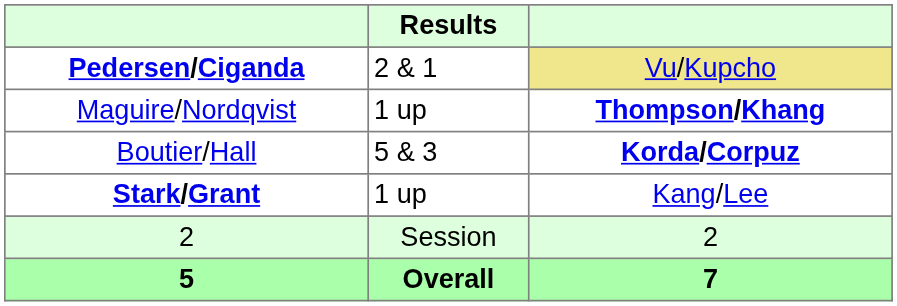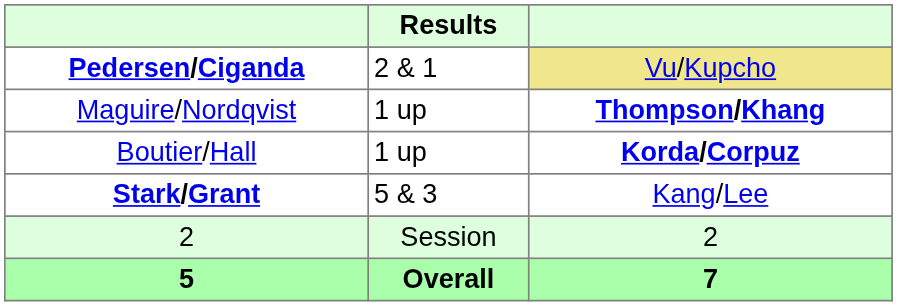Boutier/Hall | Results: 5 & 3 -> 1 up
Stark/Grant | Results: 1 up -> 5 & 3
